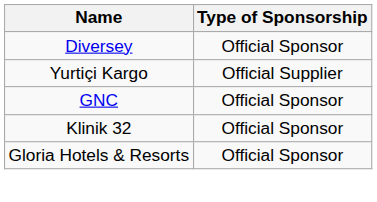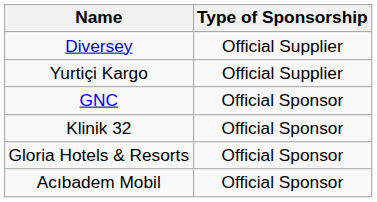Diversey | Type of Sponsorship: Official Sponsor -> Official Supplier
+ row: Acıbadem Mobil | Official Sponsor
